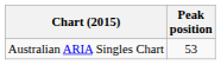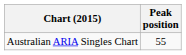Australian ARIA Singles Chart | Peak position: 53 -> 55
